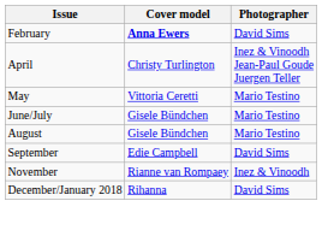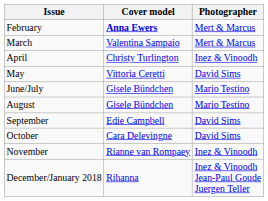February | Photographer: David Sims -> Mert & Marcus
+ row: March | Valentina Sampaio | Mert & Marcus
April | Photographer: Inez & Vinoodh Jean-Paul Goude Juergen Teller -> Inez & Vinoodh
May | Photographer: Mario Testino -> David Sims
+ row: October | Cara Delevingne | David Sims
December/January 2018 | Photographer: David Sims -> Inez & Vinoodh Jean-Paul Goude Juergen Teller
